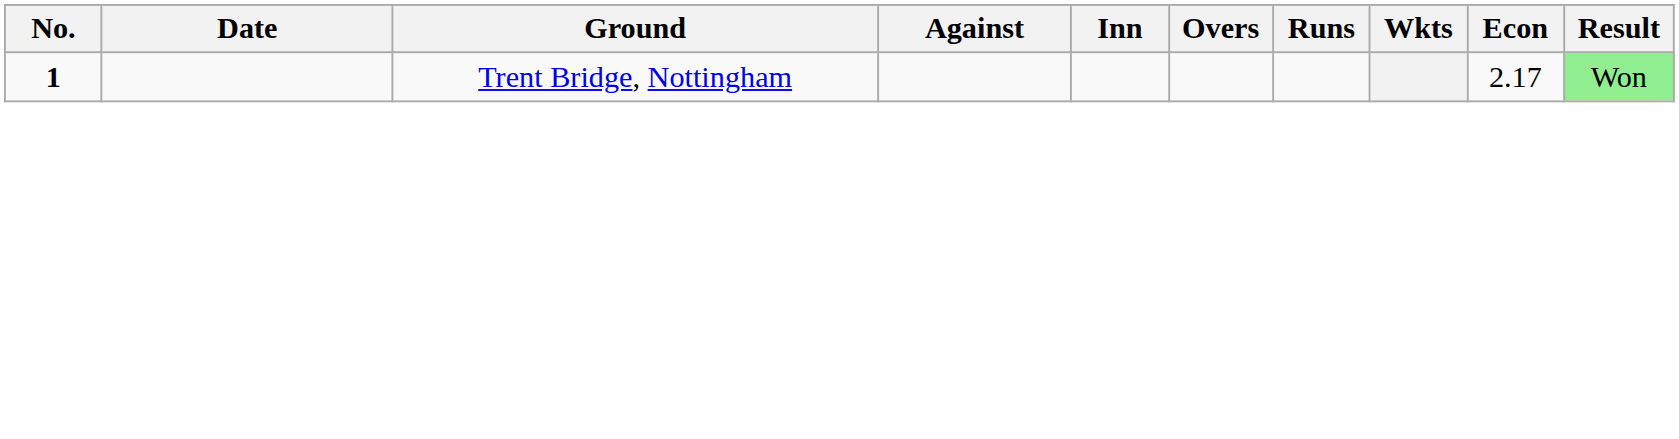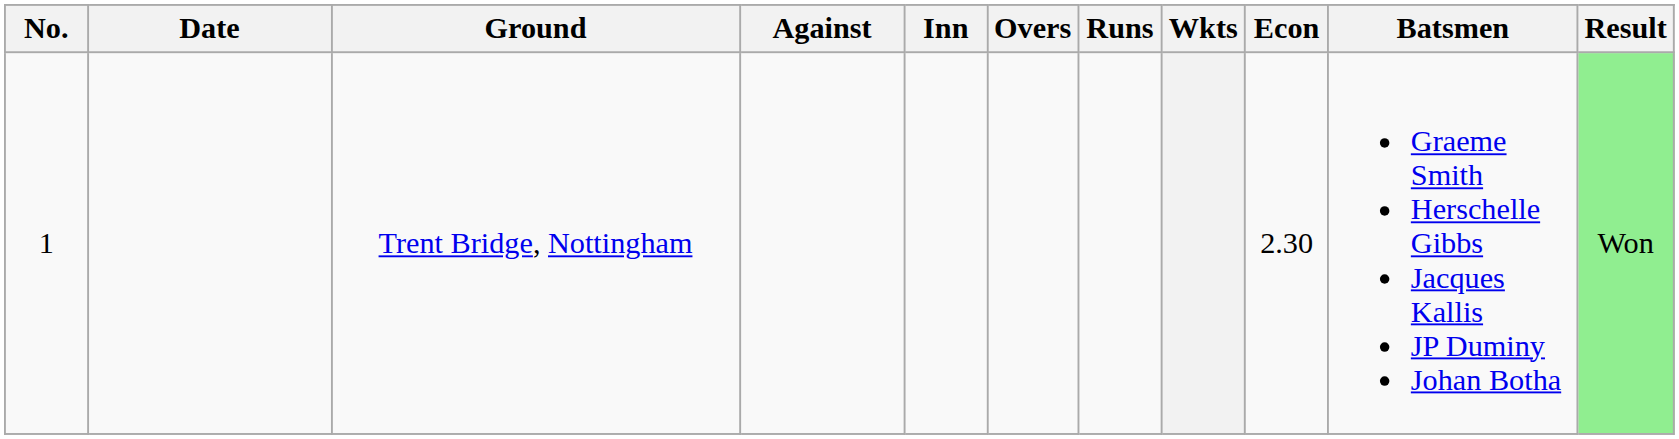+ column: Batsmen | Graeme Smith Herschelle Gibbs Jacques Kallis JP Duminy Johan Botha
Trent Bridge, Nottingham | No.: bold -> normal
Trent Bridge, Nottingham | Econ: 2.17 -> 2.30
